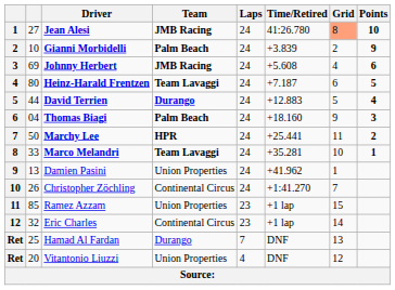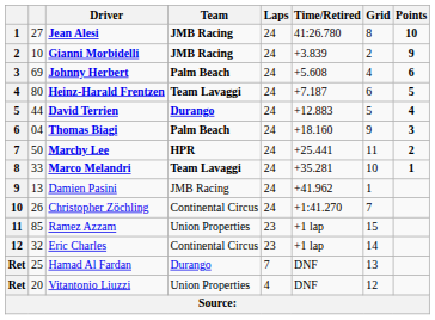Jean Alesi | Grid: lightsalmon background -> no background
Gianni Morbidelli | Team: Palm Beach -> JMB Racing
Johnny Herbert | Team: JMB Racing -> Palm Beach
Damien Pasini | Team: Union Properties -> JMB Racing
